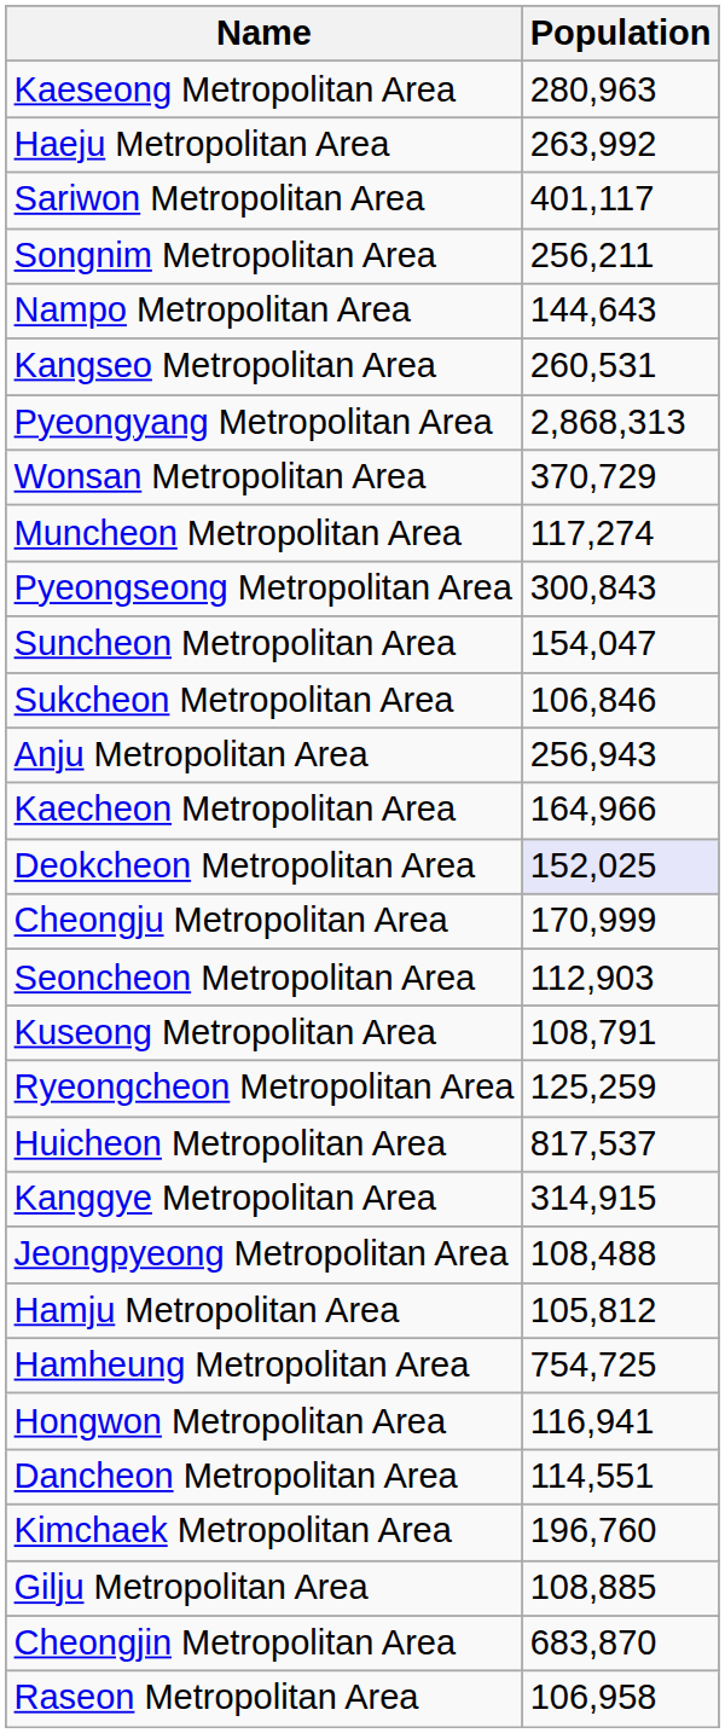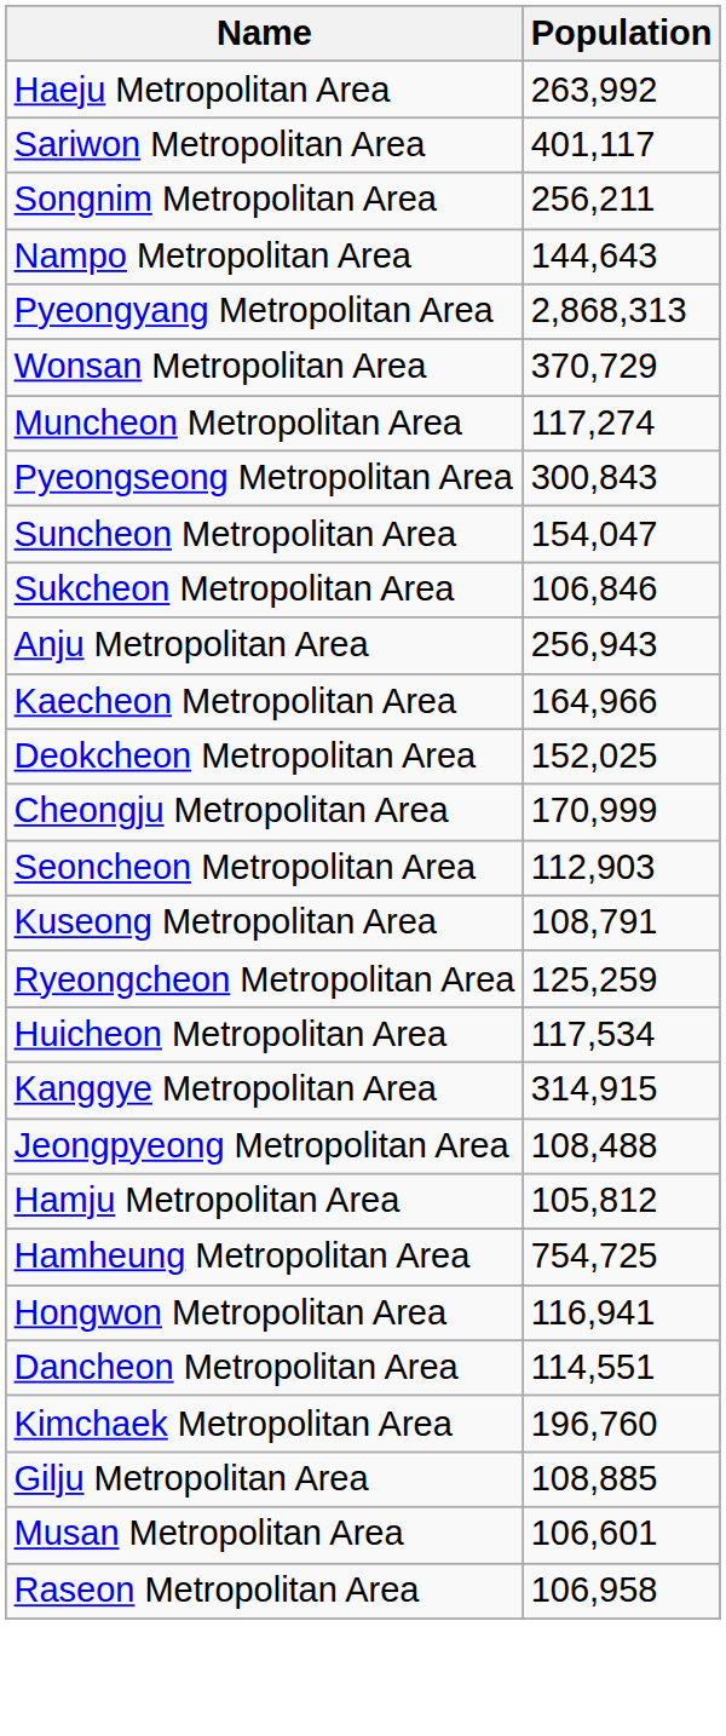- row: Kaeseong Metropolitan Area | 280,963
- row: Kangseo Metropolitan Area | 260,531
Deokcheon Metropolitan Area | Population: lavender background -> no background
Huicheon Metropolitan Area | Population: 817,537 -> 117,534
+ row: Musan Metropolitan Area | 106,601
- row: Cheongjin Metropolitan Area | 683,870
